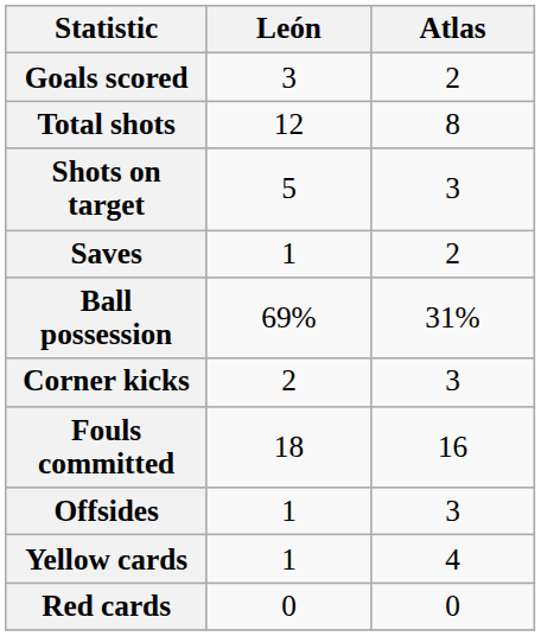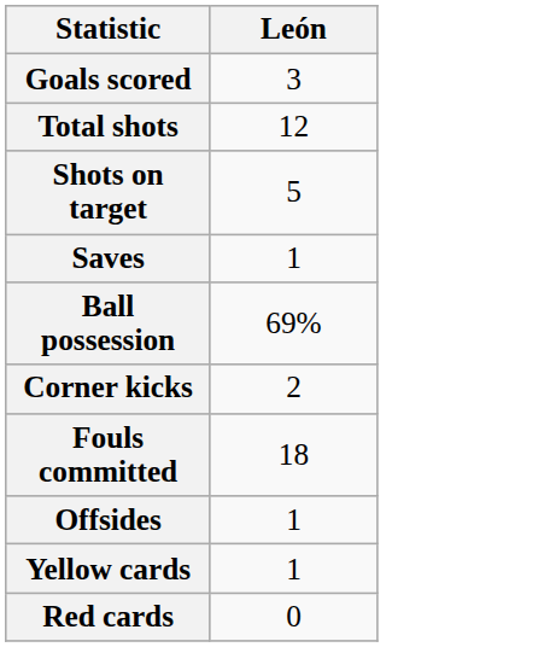- column: Atlas | 2 | 8 | 3 | 2 | 31% | 3 | 16 | 3 | 4 | 0
